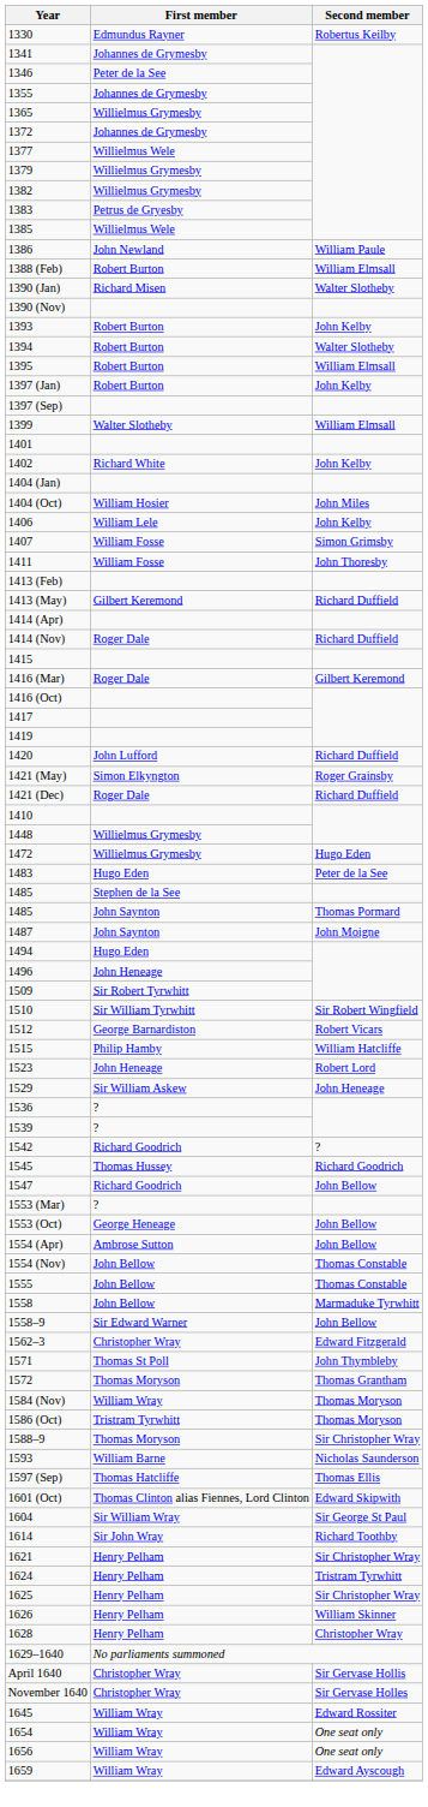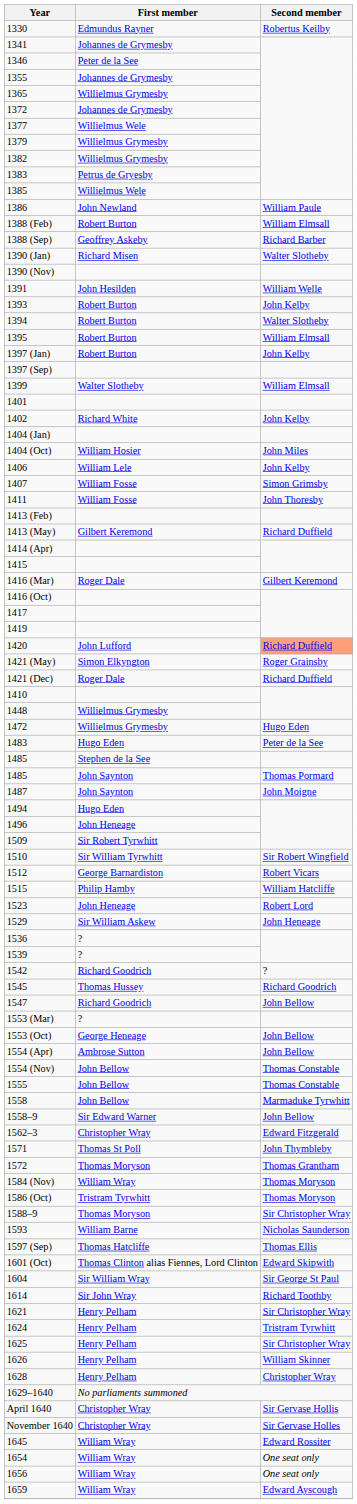+ row: 1388 (Sep) | Geoffrey Askeby | Richard Barber
+ row: 1391 | John Hesilden | William Welle
- row: 1414 (Nov) | Roger Dale | Richard Duffield
1420 | Second member: no background -> lightsalmon background
